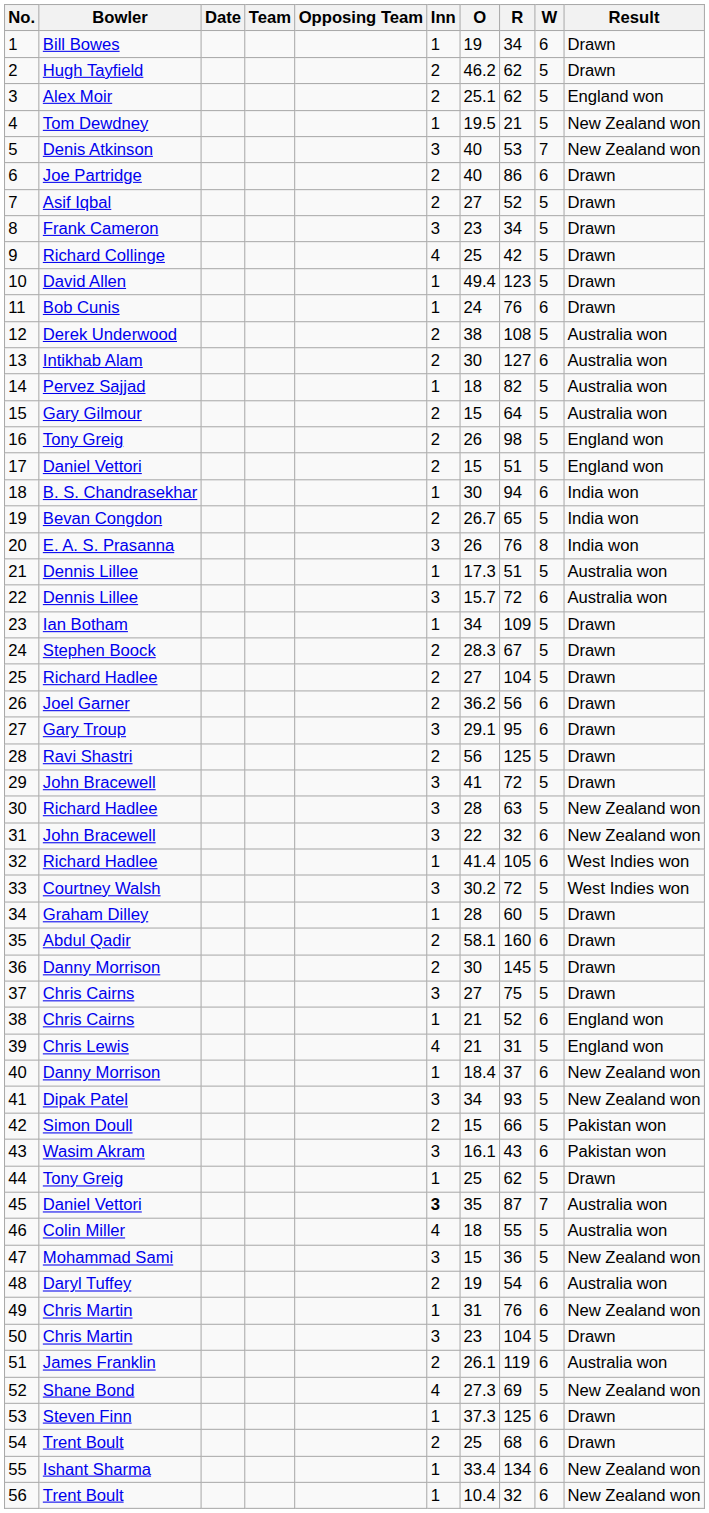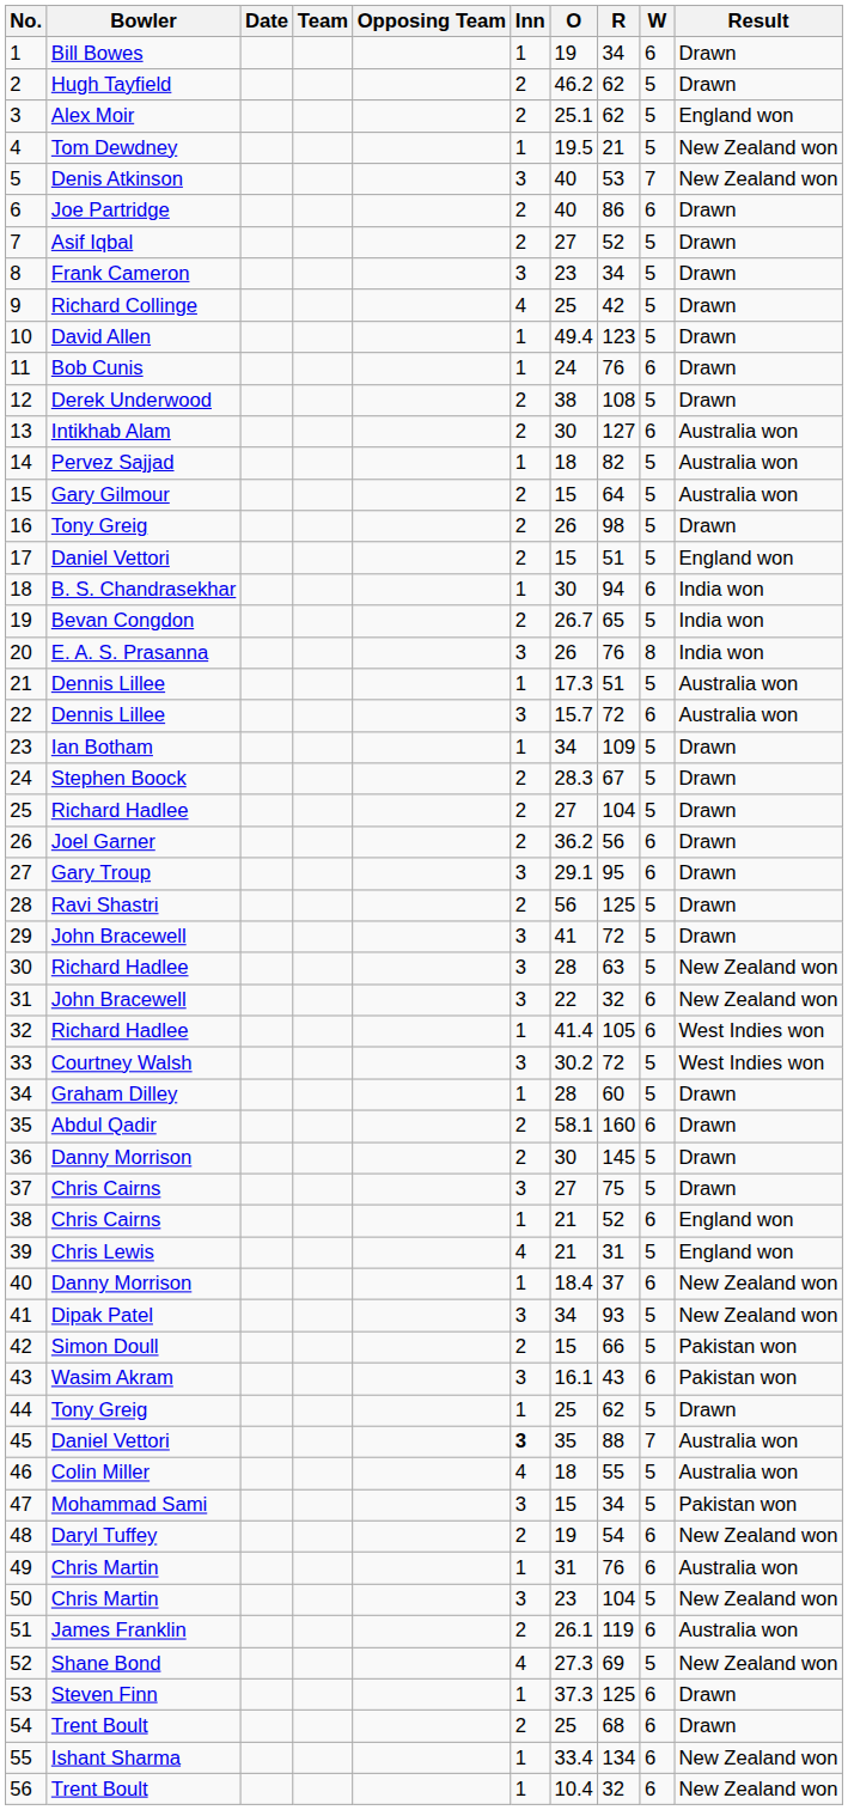12 | Result: Australia won -> Drawn
16 | Result: England won -> Drawn
45 | R: 87 -> 88
47 | R: 36 -> 34
47 | Result: New Zealand won -> Pakistan won
48 | Result: Australia won -> New Zealand won
49 | Result: New Zealand won -> Australia won
50 | Result: Drawn -> New Zealand won
